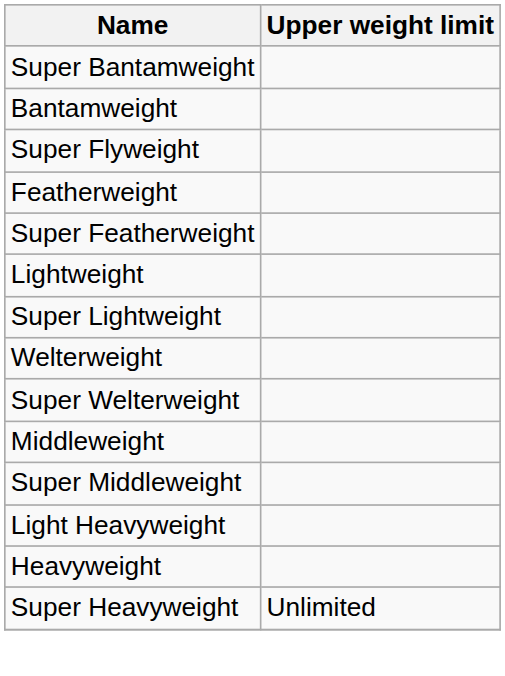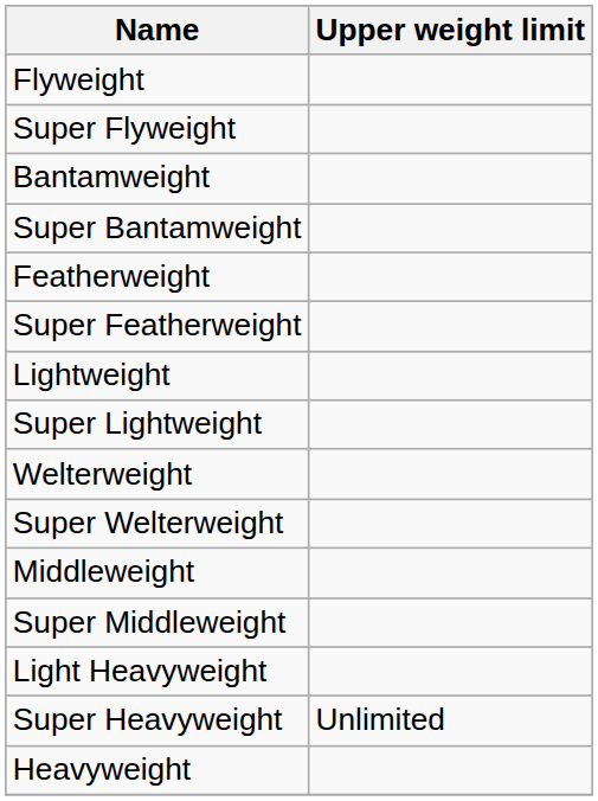+ row: Flyweight
rows swapped: Super Flyweight <-> Super Bantamweight
rows swapped: Heavyweight <-> Super Heavyweight
